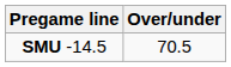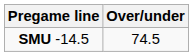SMU -14.5 | Over/under: 70.5 -> 74.5
